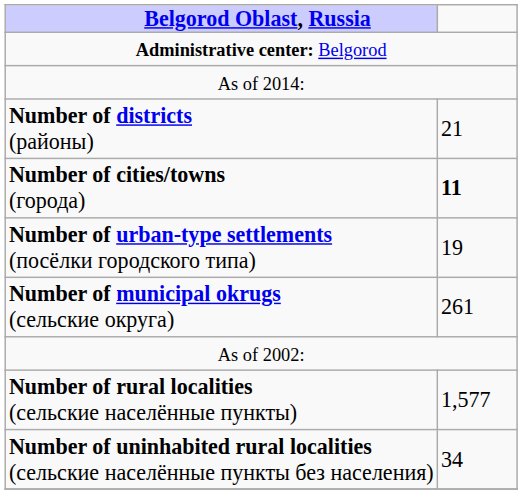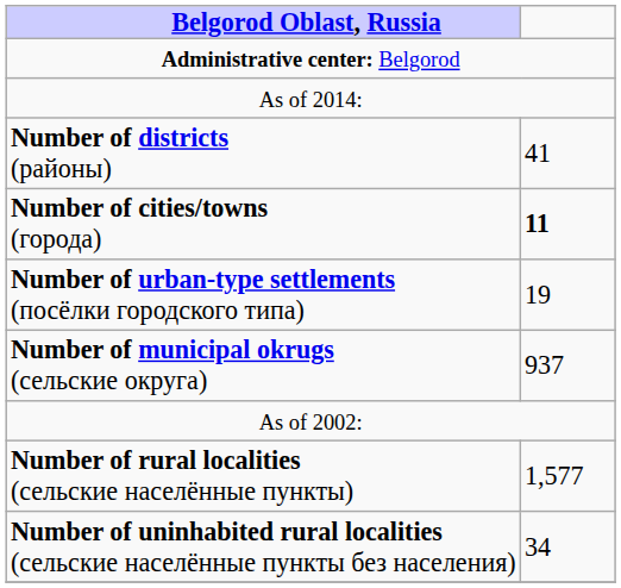Number of districts (районы) | column 2: 21 -> 41
Number of municipal okrugs (сельские округа) | column 2: 261 -> 937
